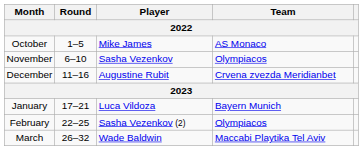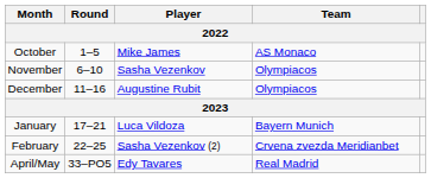December | Team: Crvena zvezda Meridianbet -> Olympiacos
February | Team: Olympiacos -> Crvena zvezda Meridianbet
- row: March | 26–32 | Wade Baldwin | Maccabi Playtika Tel Aviv
+ row: April/May | 33–PO5 | Edy Tavares | Real Madrid
